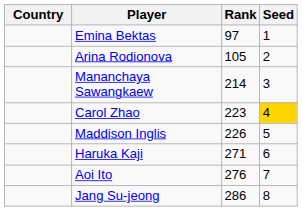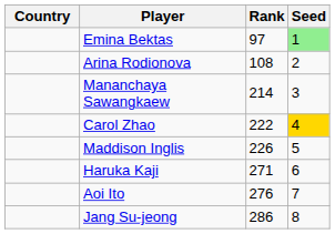Emina Bektas | Seed: no background -> lightgreen background
Arina Rodionova | Rank: 105 -> 108
Carol Zhao | Rank: 223 -> 222
